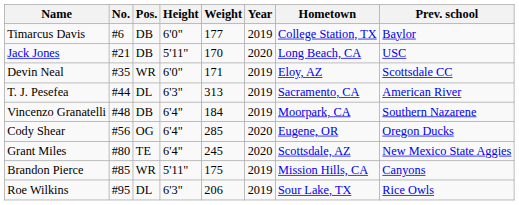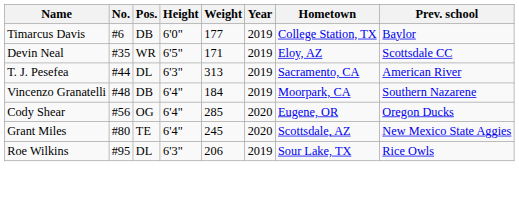- row: Jack Jones | #21 | DB | 5'11" | 170 | 2020 | Long Beach, CA | USC
Devin Neal | Height: 6'0" -> 6'5"
- row: Brandon Pierce | #85 | WR | 5'11" | 175 | 2019 | Mission Hills, CA | Canyons
